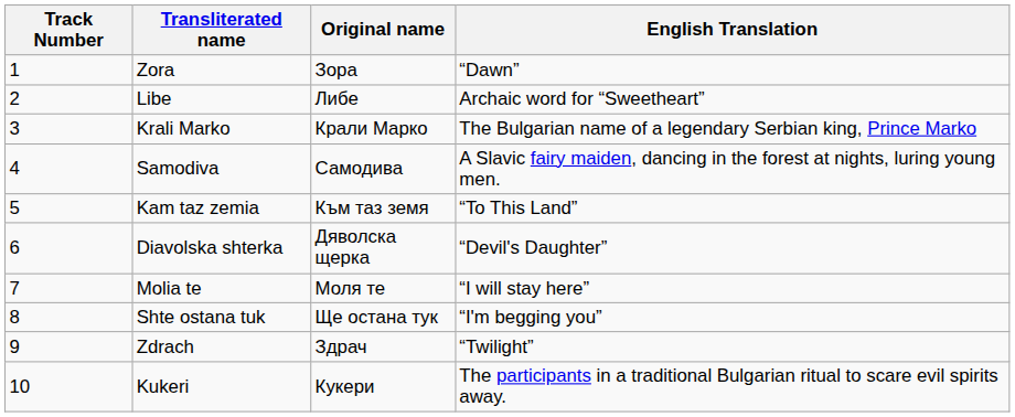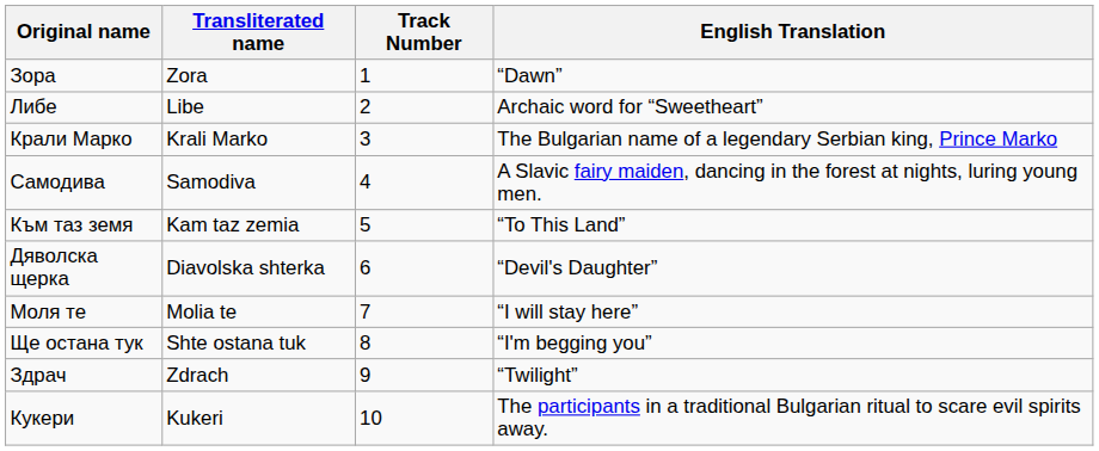columns swapped: Track Number <-> Original name
